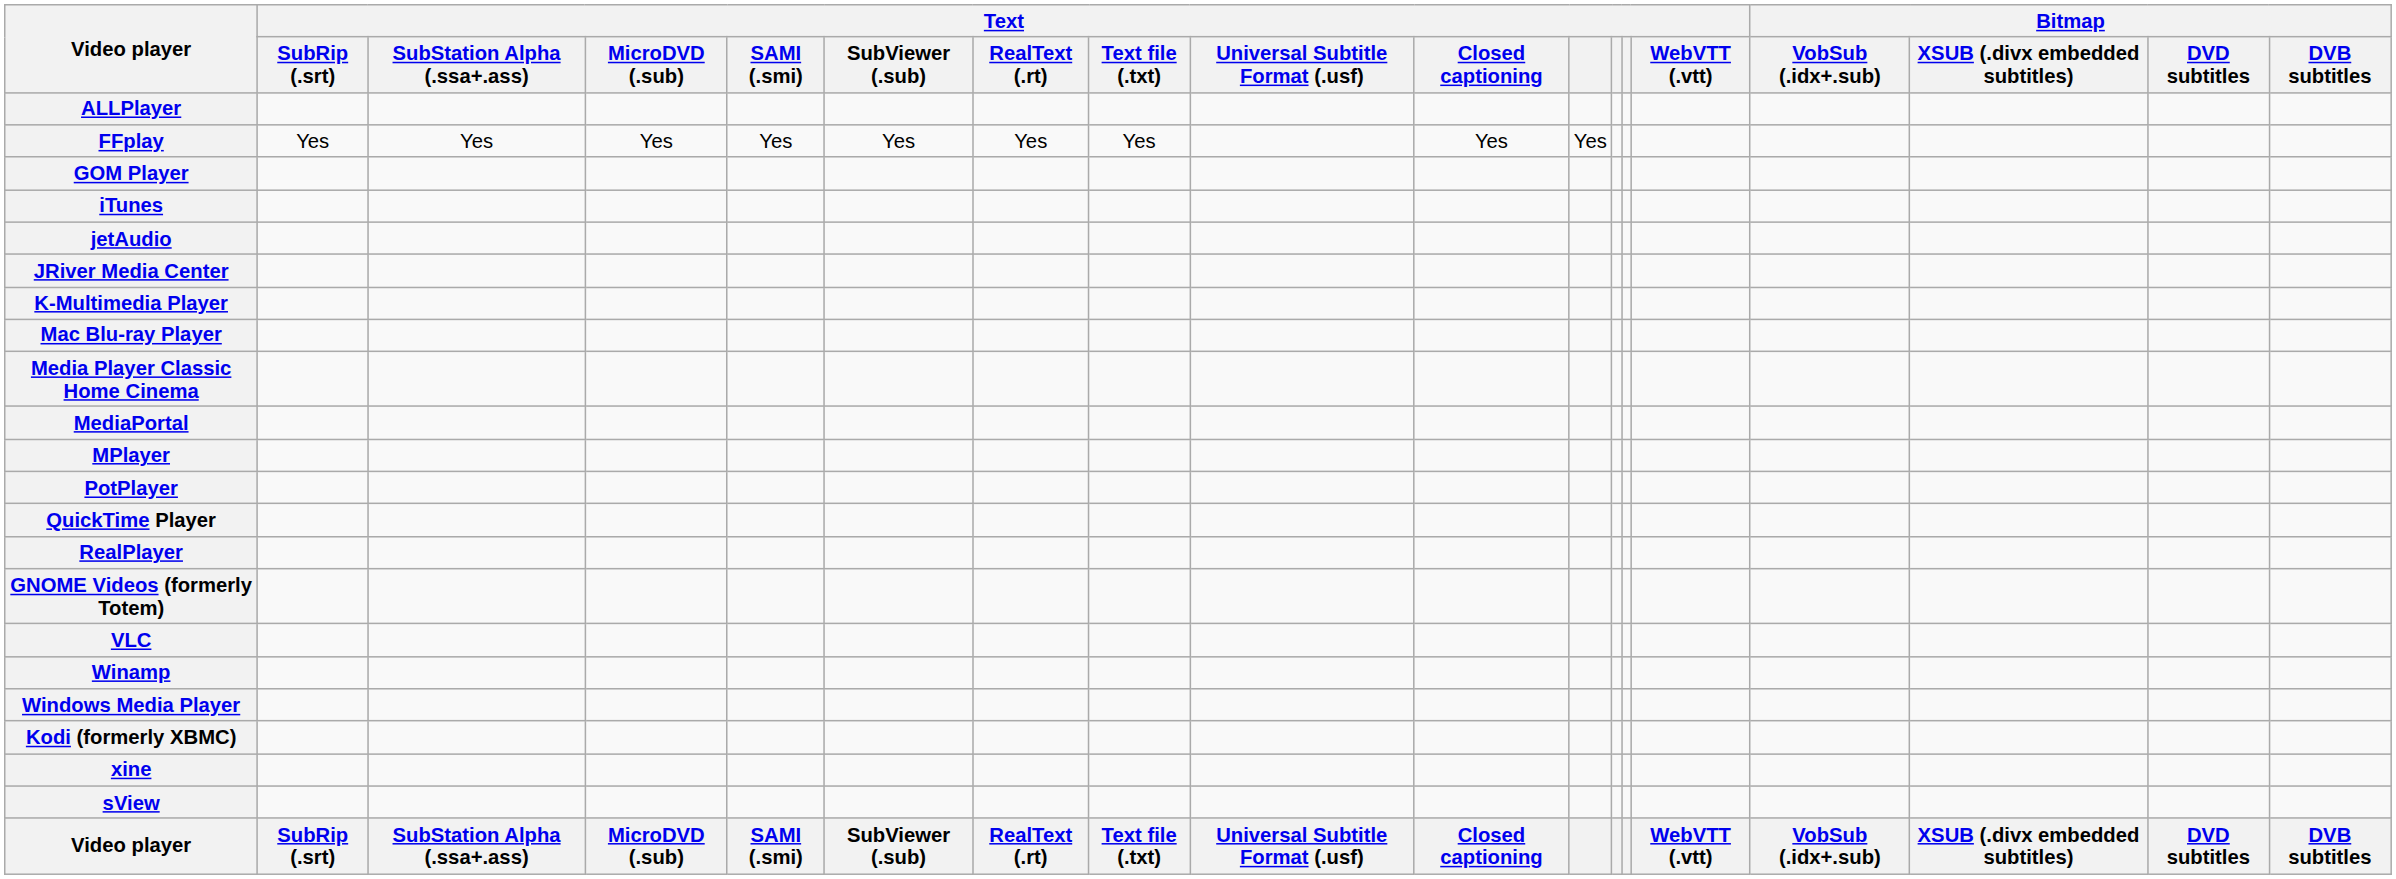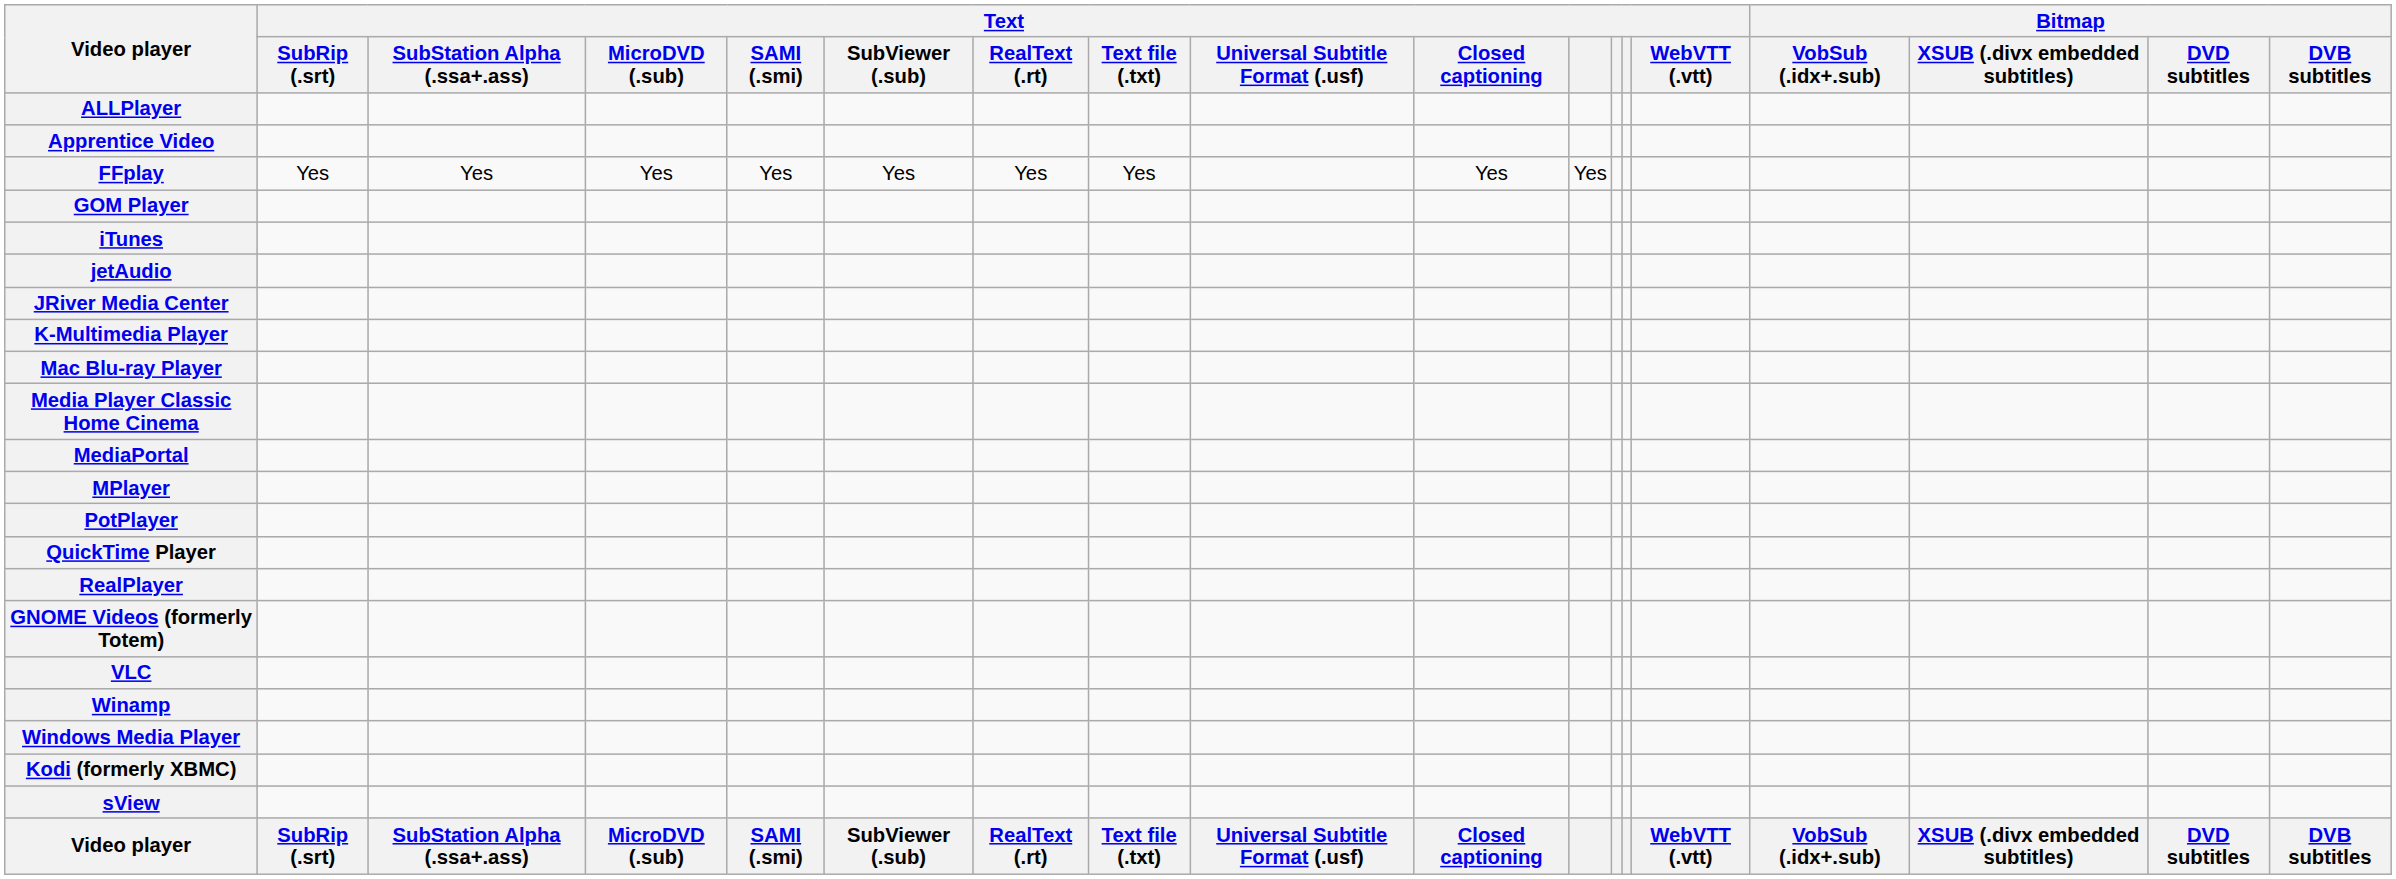+ row: Apprentice Video
- row: xine
